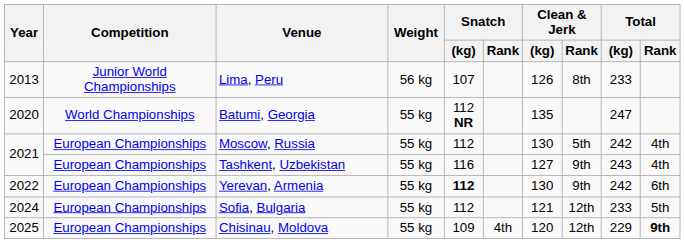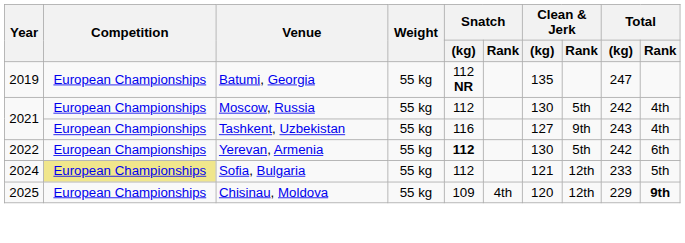- row: 2013 | Junior World Championships | Lima, Peru | 56 kg | 107 | 126 | 8th | 233
Batumi, Georgia | Year: 2020 -> 2019
Batumi, Georgia | Competition: World Championships -> European Championships
Yerevan, Armenia | Clean & Jerk / Rank: 9th -> 5th
Sofia, Bulgaria | Competition: no background -> khaki background
